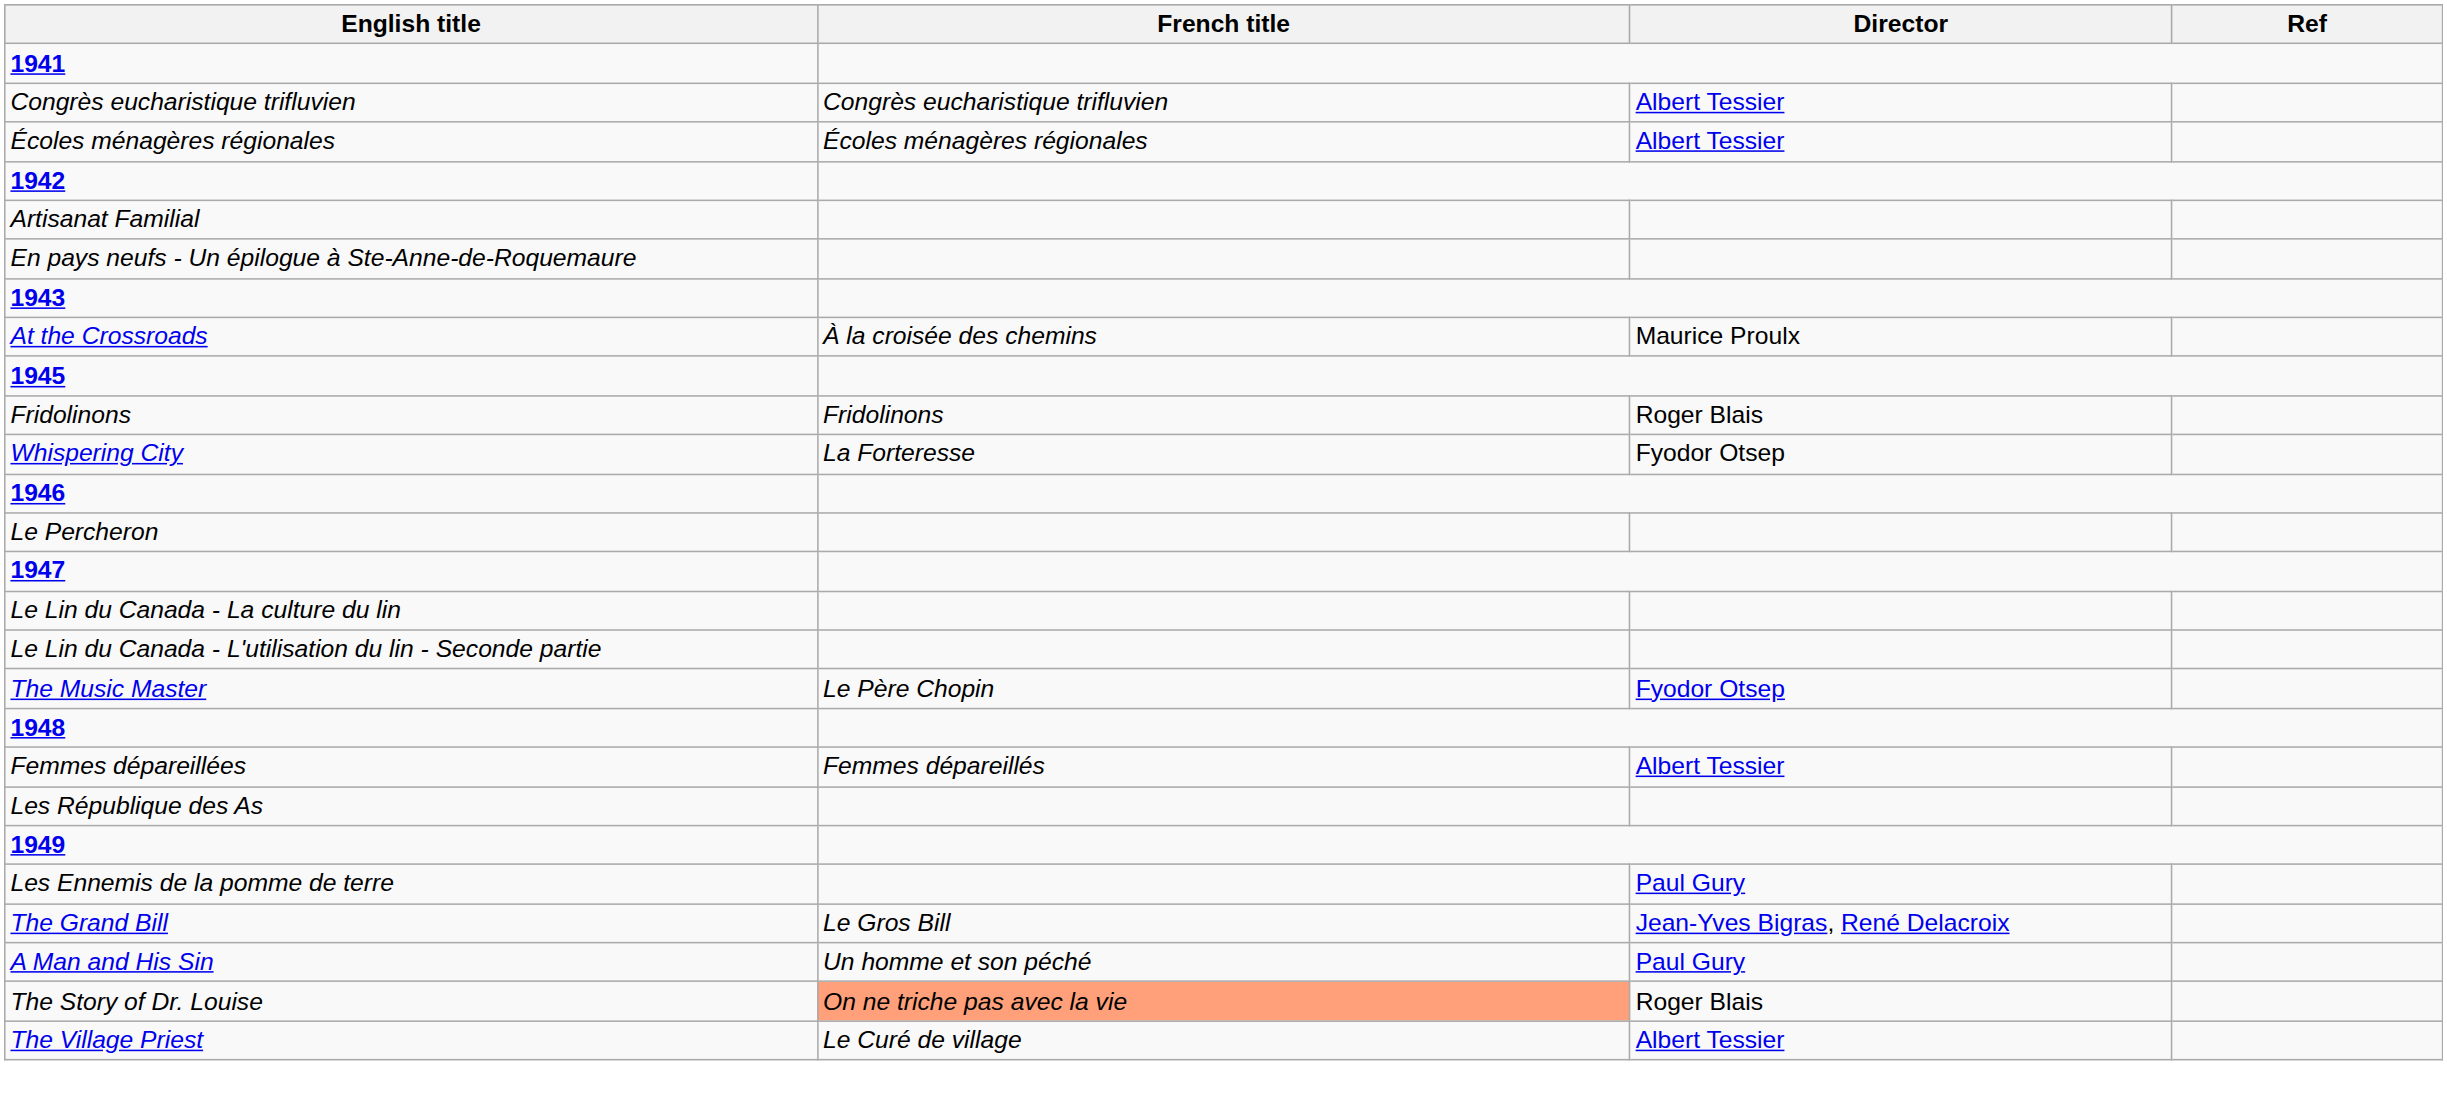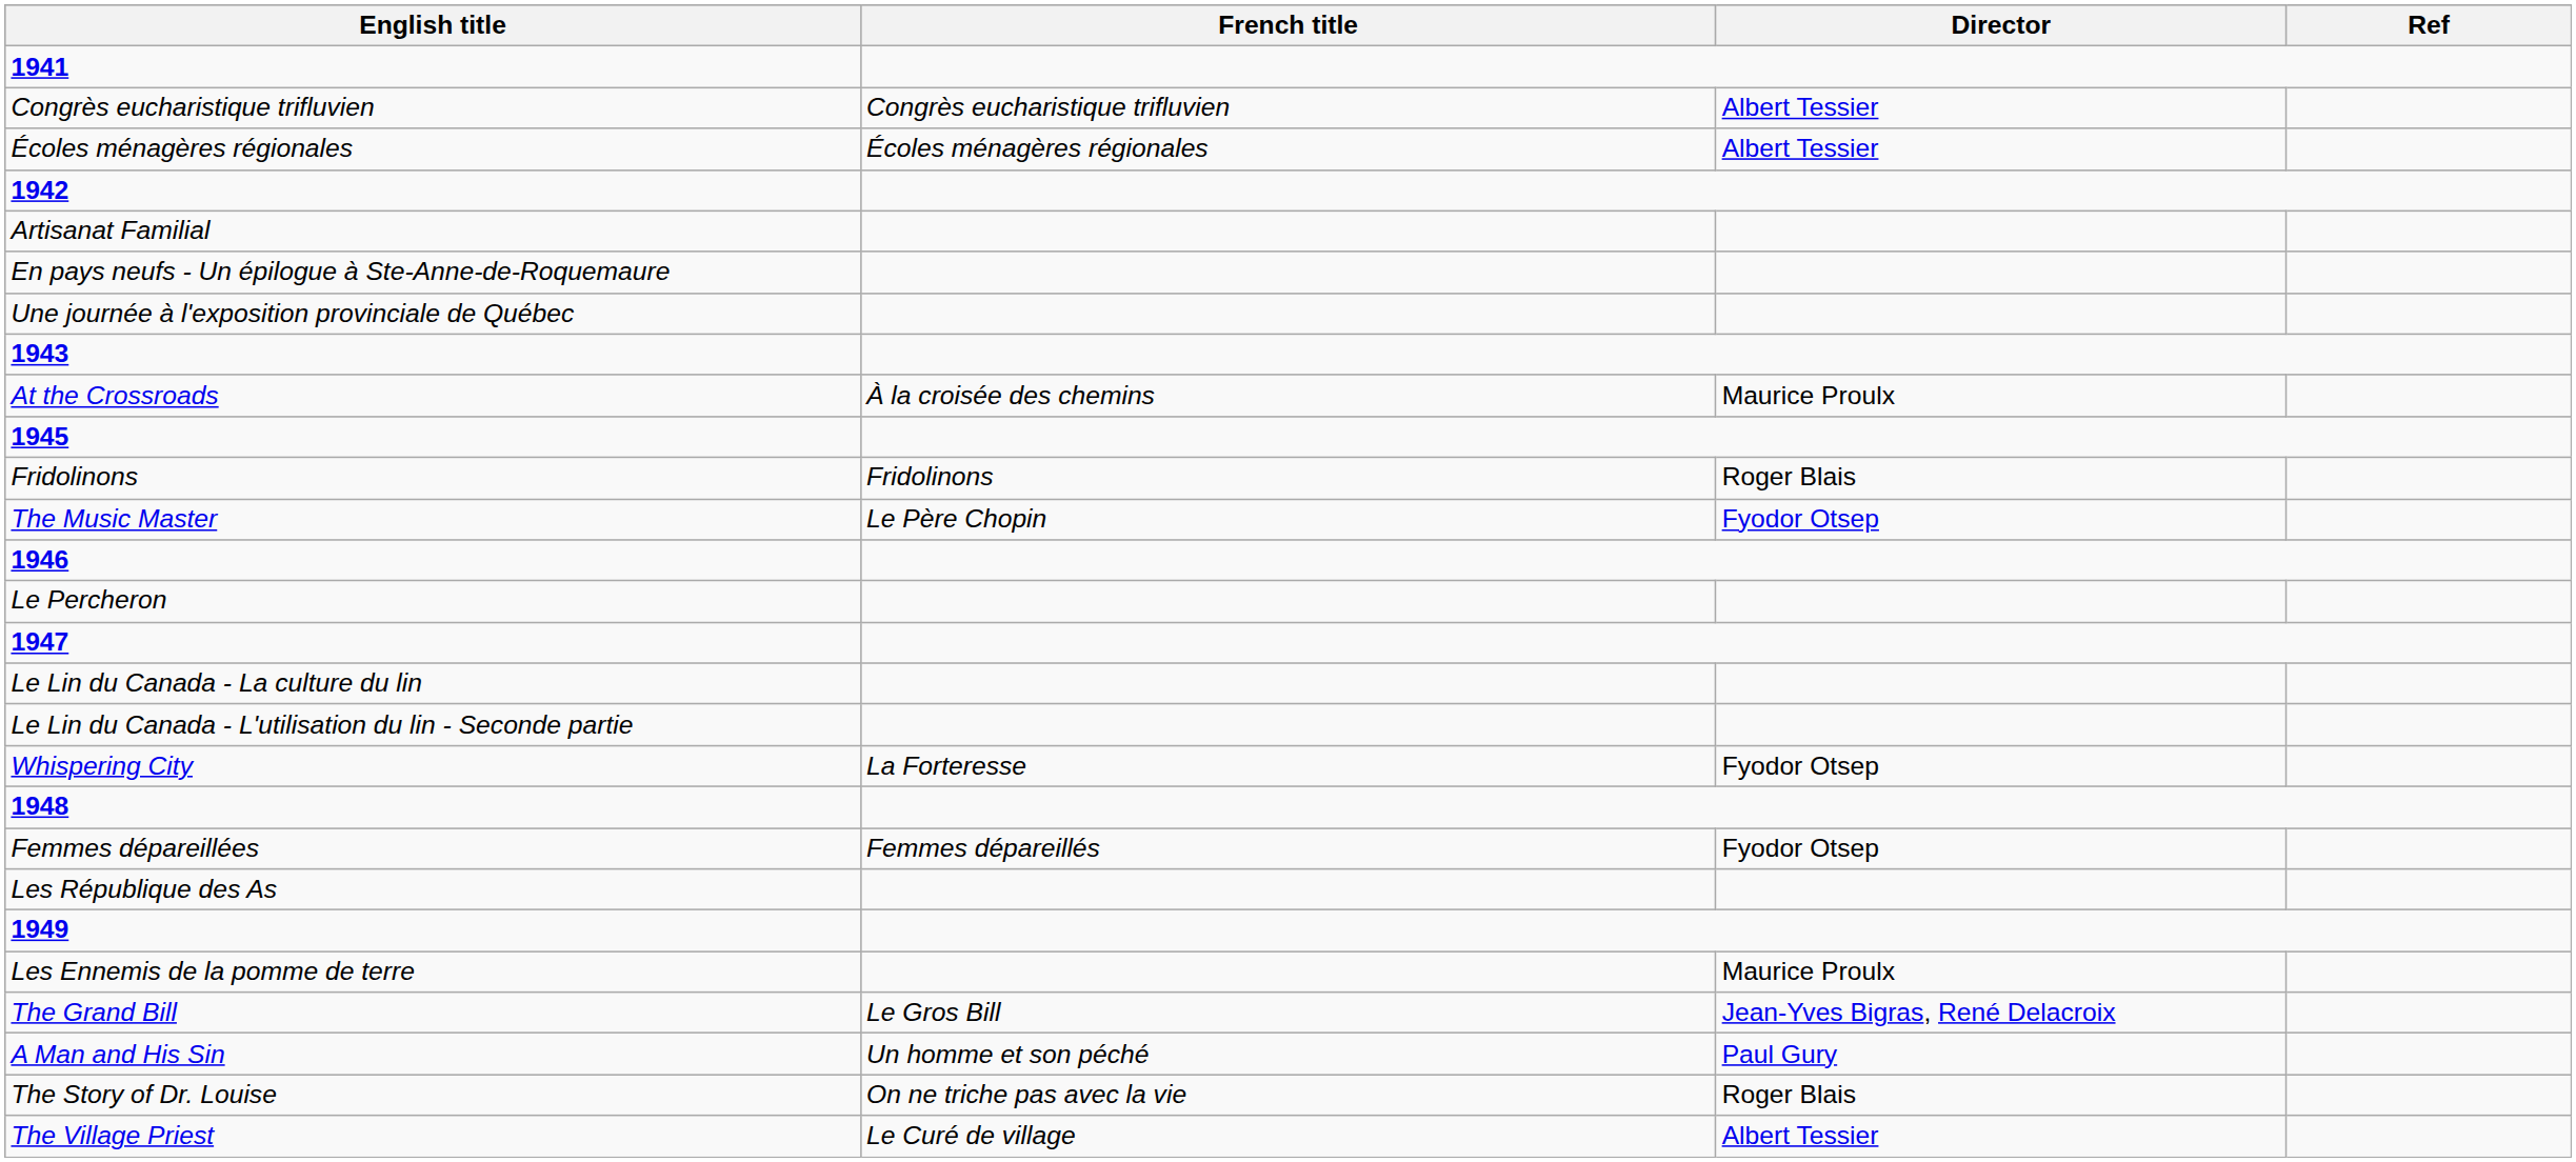+ row: Une journée à l'exposition provinciale de Québec
rows swapped: The Music Master <-> Whispering City
Femmes dépareillées | Director: Albert Tessier -> Fyodor Otsep
Les Ennemis de la pomme de terre | Director: Paul Gury -> Maurice Proulx
The Story of Dr. Louise | French title: lightsalmon background -> no background
